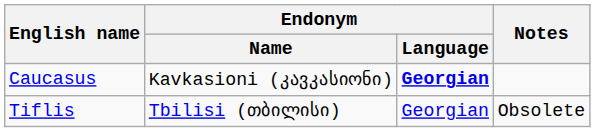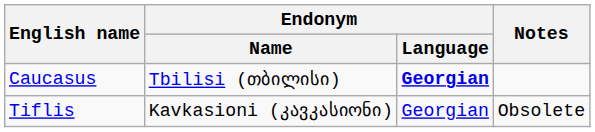Caucasus | Endonym / Name: Kavkasioni (კავკასიონი) -> Tbilisi (თბილისი)
Tiflis | Endonym / Name: Tbilisi (თბილისი) -> Kavkasioni (კავკასიონი)
